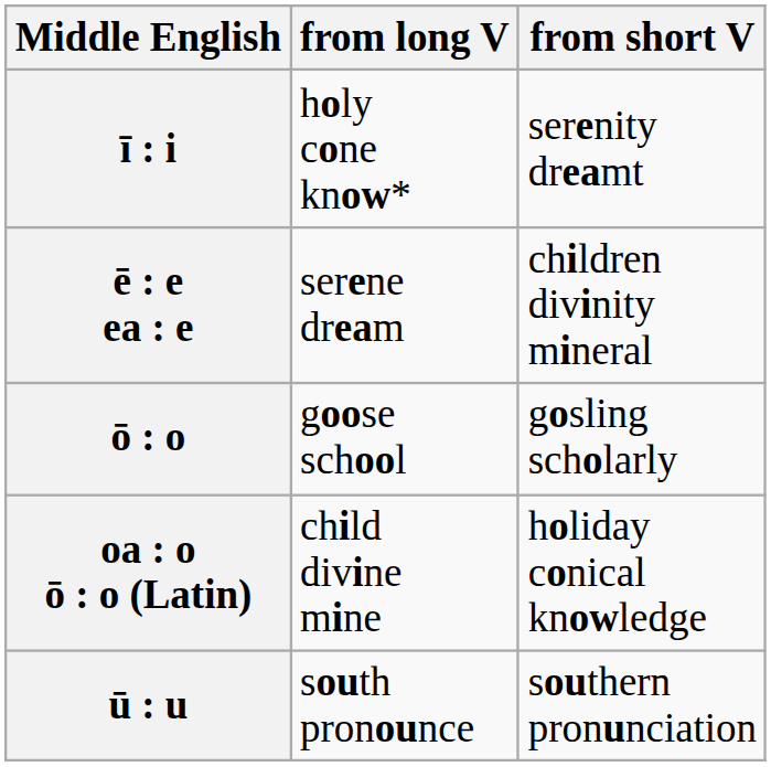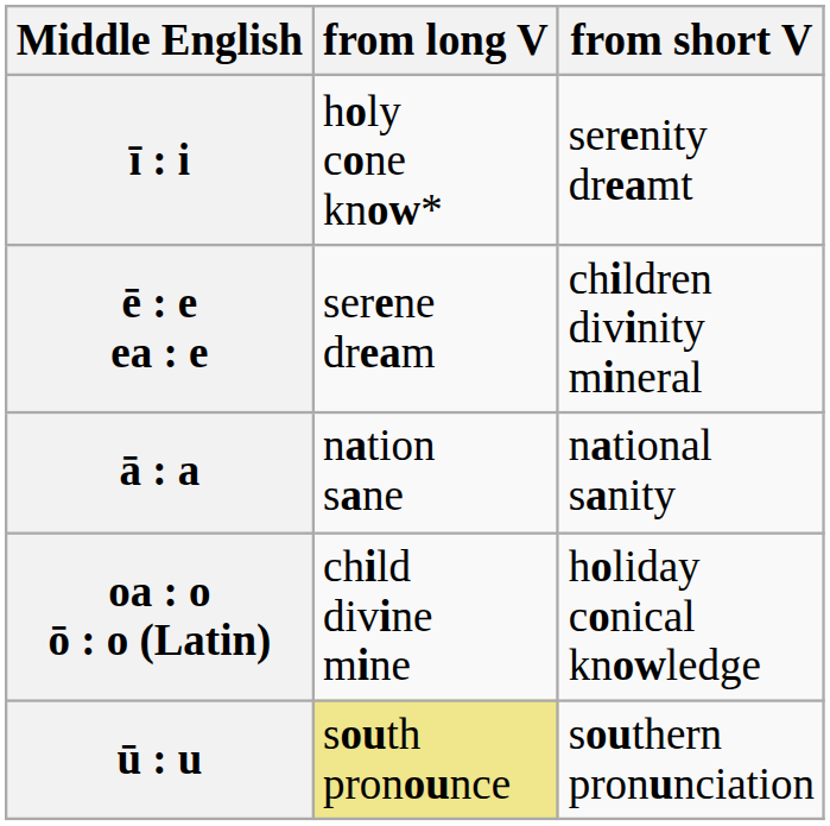+ row: ā : a | nation sane | national sanity
- row: ō : o | goose school | gosling scholarly
ū : u | from long V: no background -> khaki background
